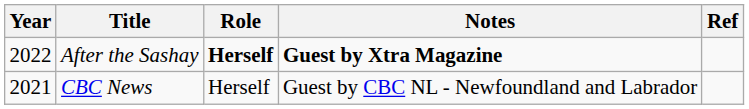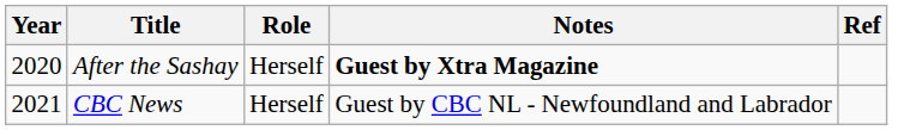After the Sashay | Year: 2022 -> 2020
After the Sashay | Role: bold -> normal
